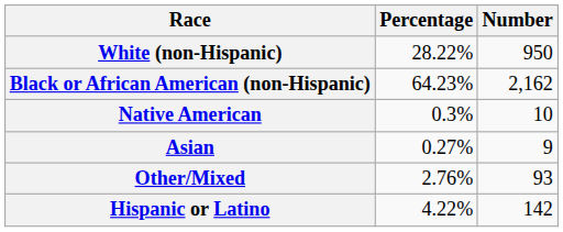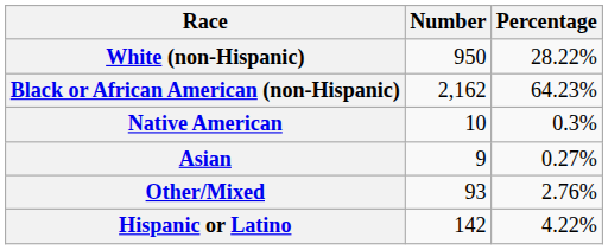columns swapped: Number <-> Percentage
